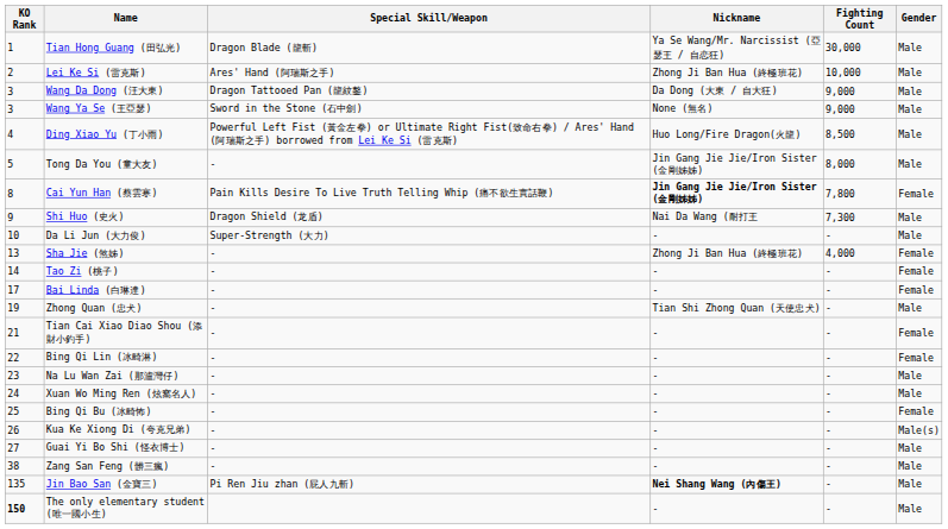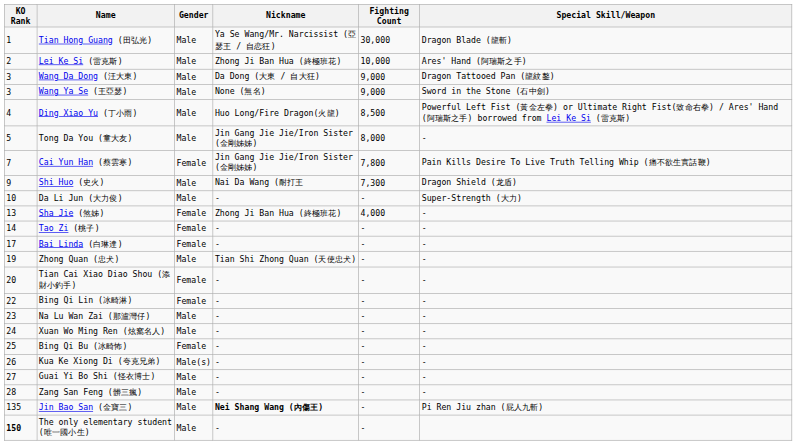columns swapped: Gender <-> Special Skill/Weapon
Cai Yun Han (蔡雲寒) | KO Rank: 8 -> 7
Cai Yun Han (蔡雲寒) | Nickname: bold -> normal
Tian Cai Xiao Diao Shou (添財小釣手) | KO Rank: 21 -> 20
Zang San Feng (髒三瘋) | KO Rank: 38 -> 28
